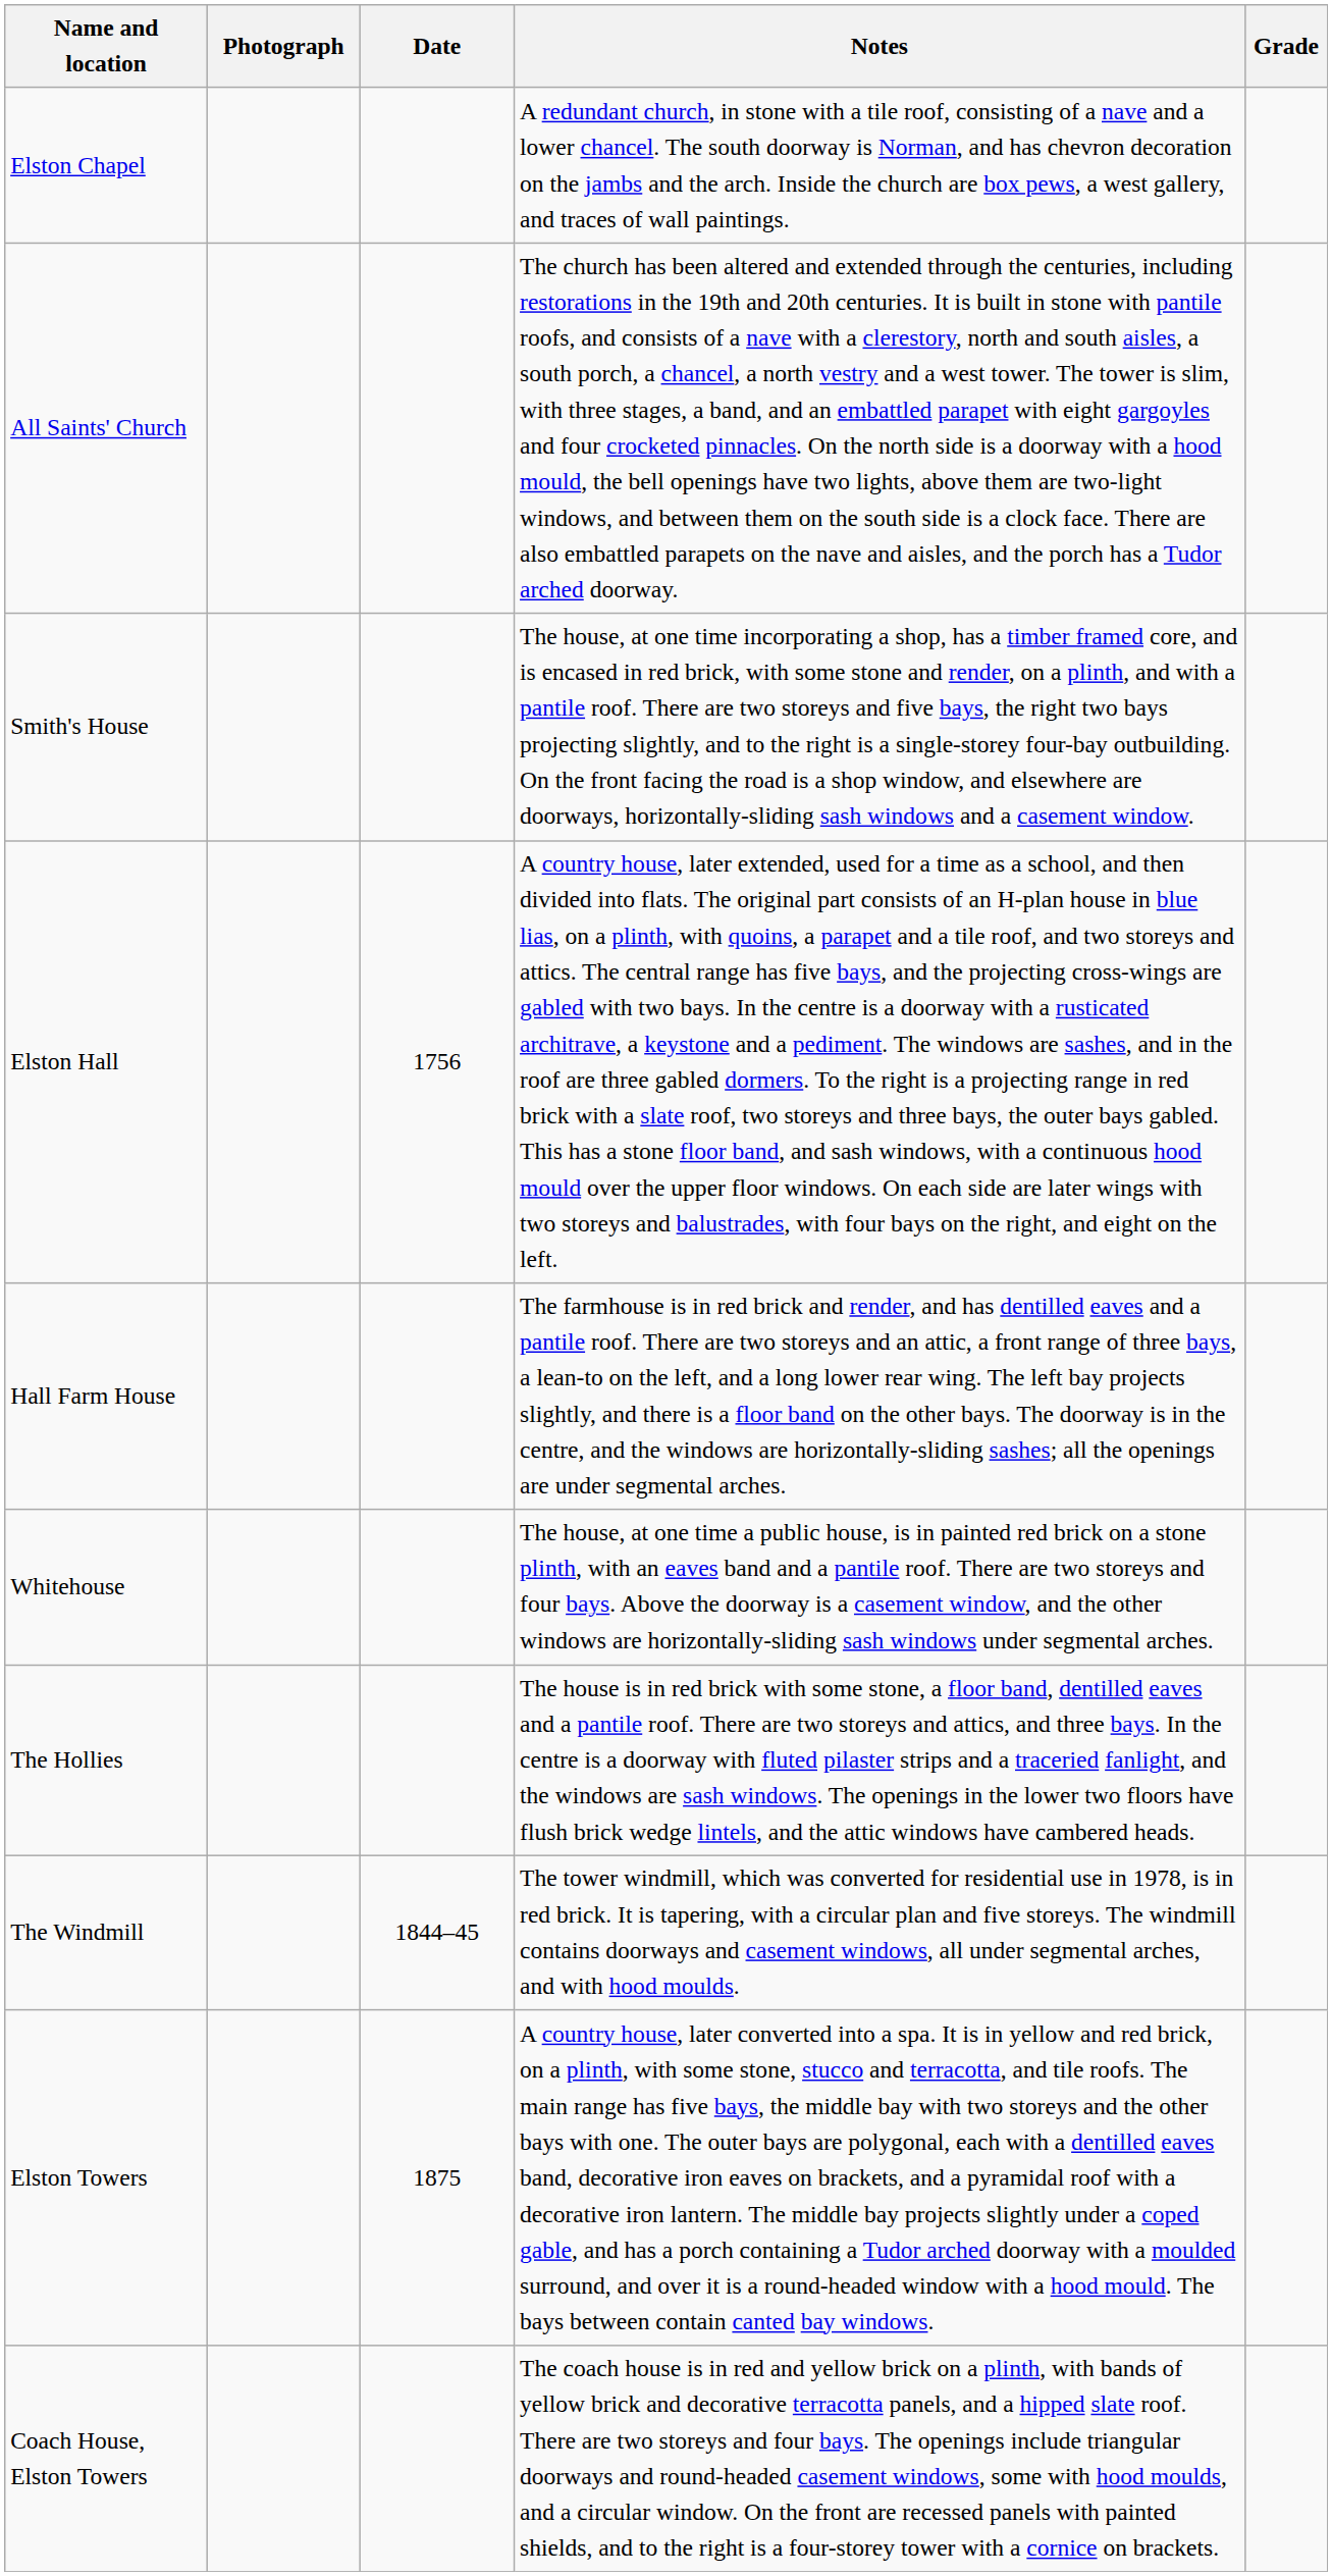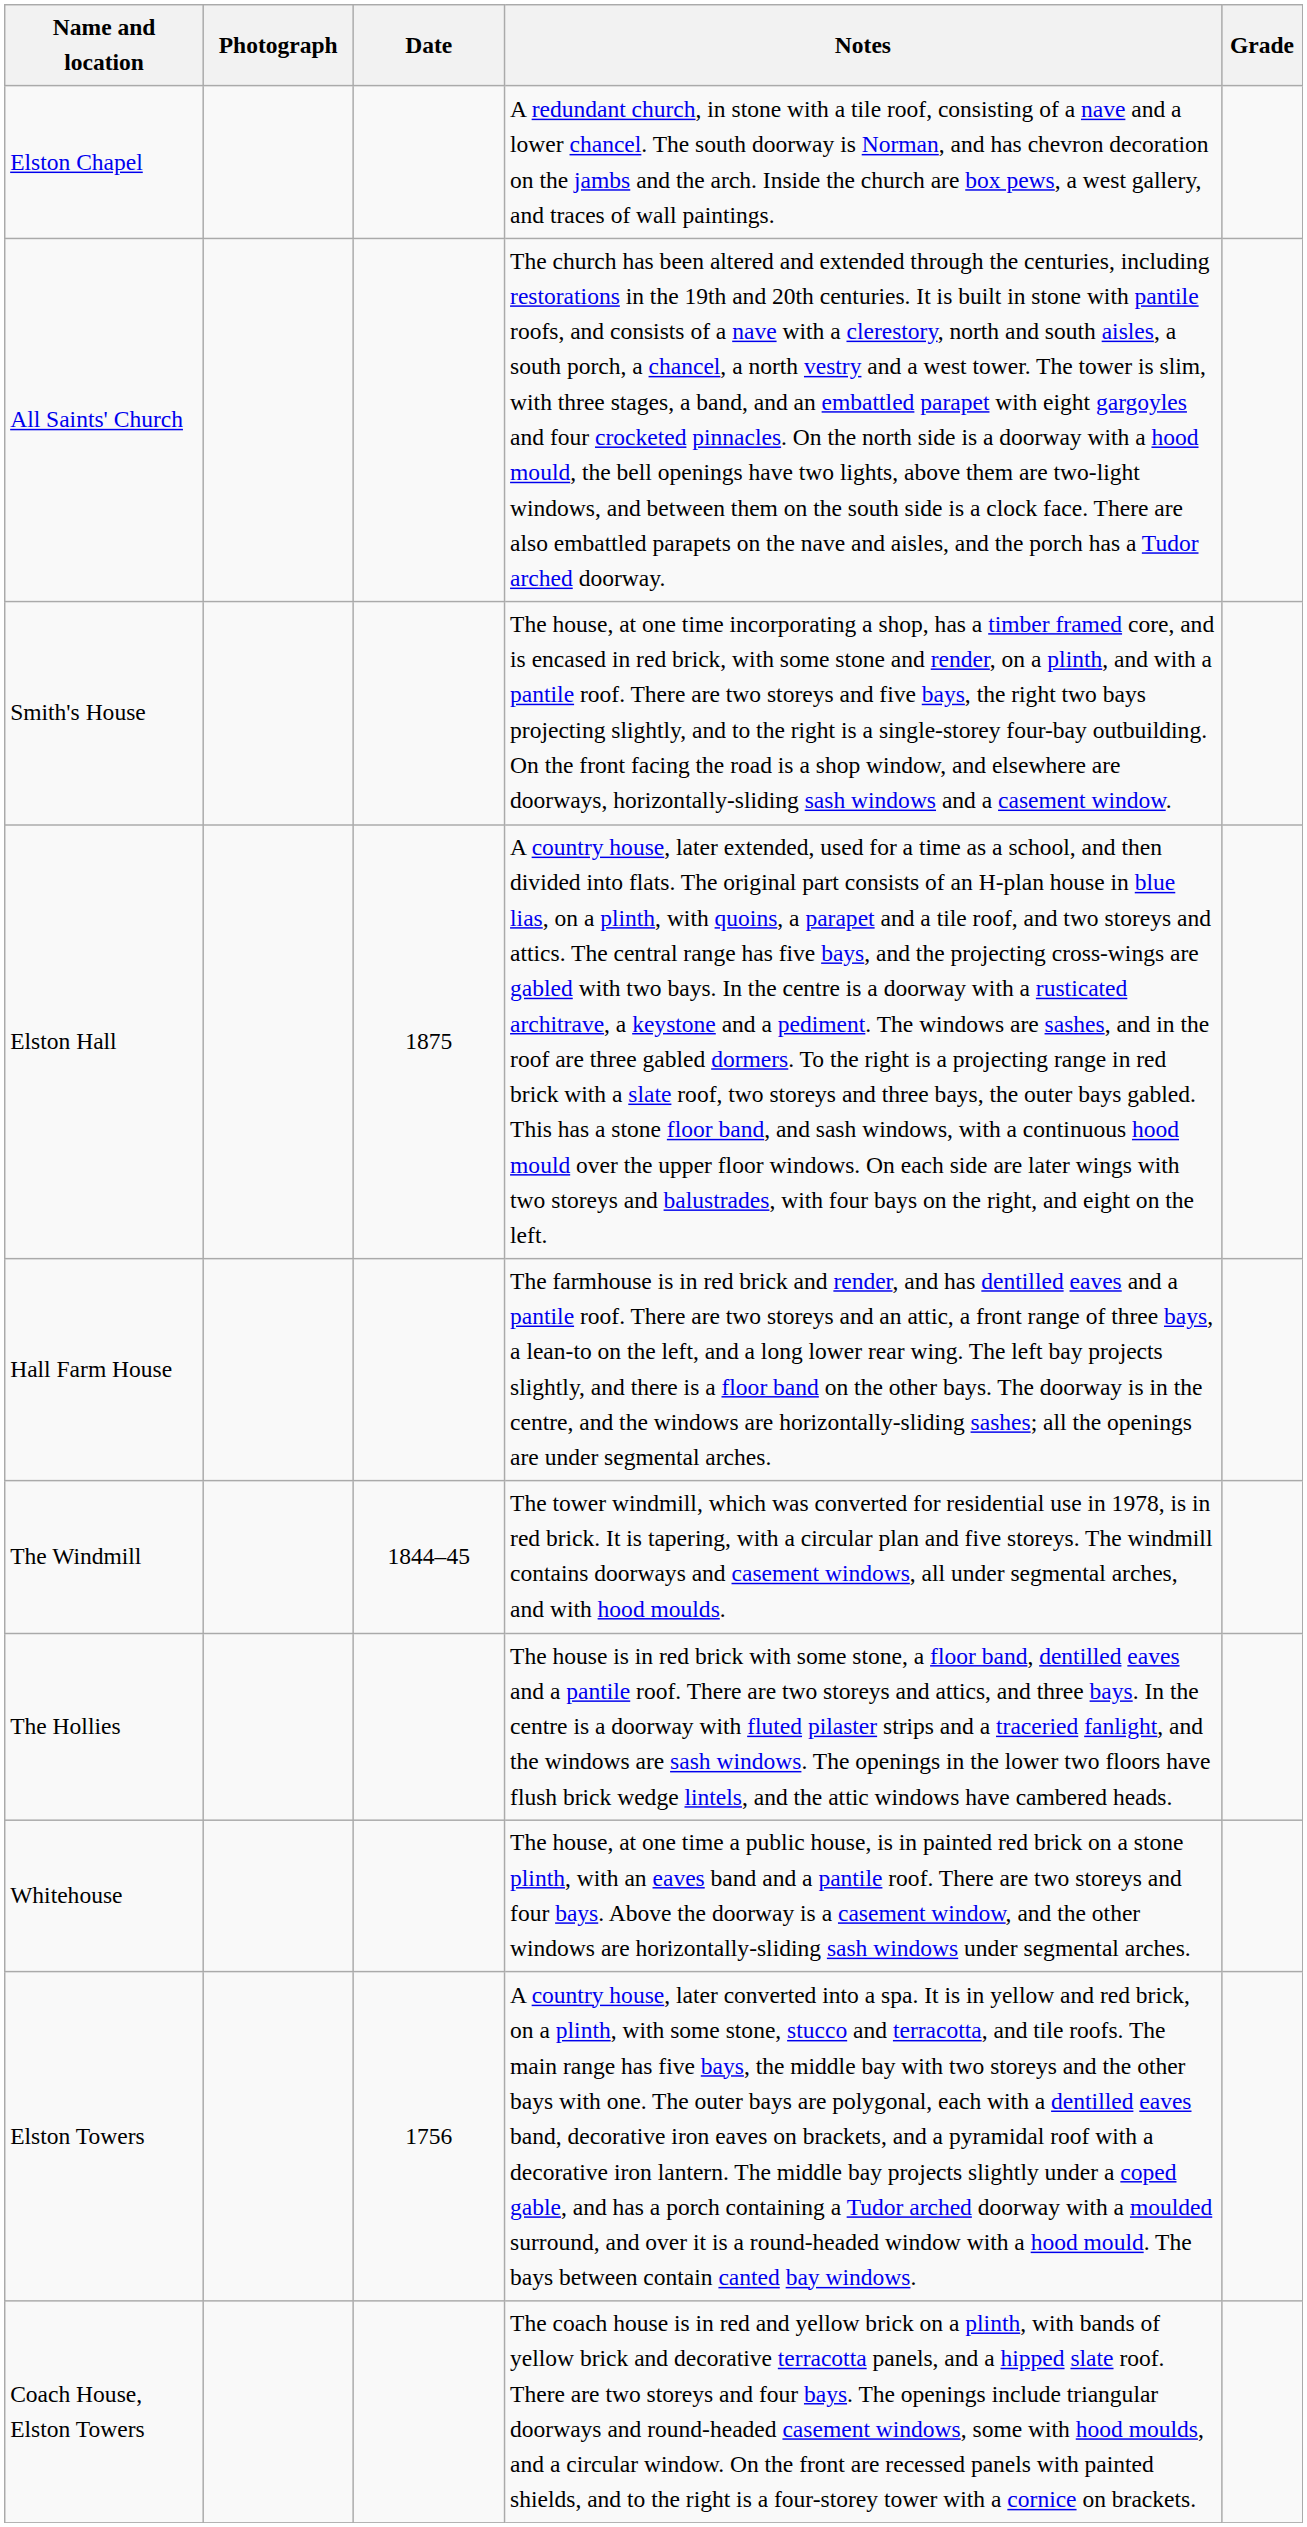Elston Hall | Date: 1756 -> 1875
rows swapped: Whitehouse <-> The Windmill
Elston Towers | Date: 1875 -> 1756
